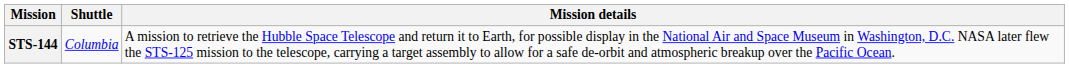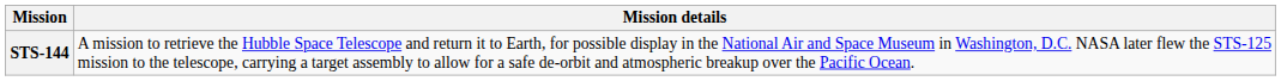- column: Shuttle | Columbia
